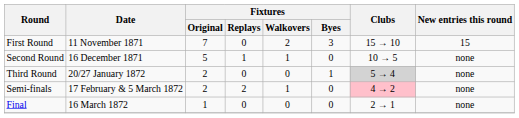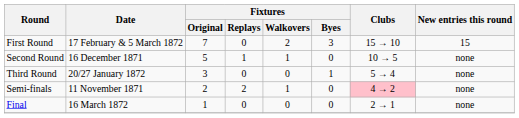First Round | Date: 11 November 1871 -> 17 February & 5 March 1872
Third Round | Fixtures / Original: 2 -> 3
Third Round | Clubs: lightgrey background -> no background
Semi-finals | Date: 17 February & 5 March 1872 -> 11 November 1871
